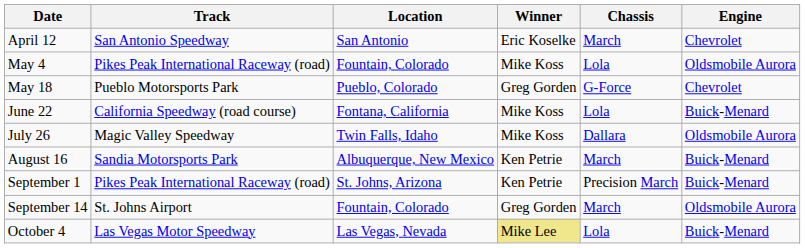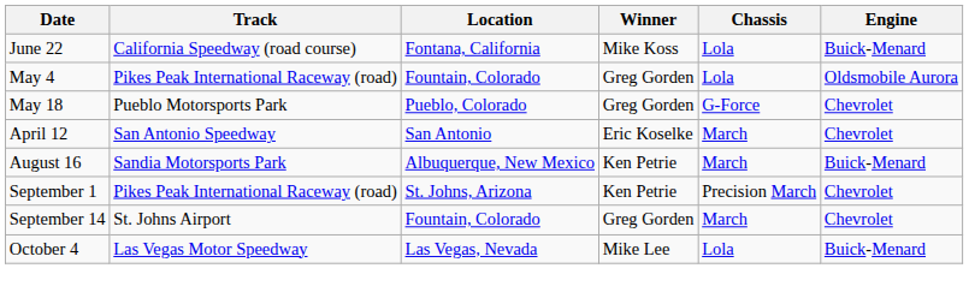rows swapped: April 12 <-> June 22
May 4 | Winner: Mike Koss -> Greg Gorden
- row: July 26 | Magic Valley Speedway | Twin Falls, Idaho | Mike Koss | Dallara | Oldsmobile Aurora
September 1 | Engine: Buick-Menard -> Chevrolet
September 14 | Engine: Oldsmobile Aurora -> Chevrolet
October 4 | Winner: khaki background -> no background
